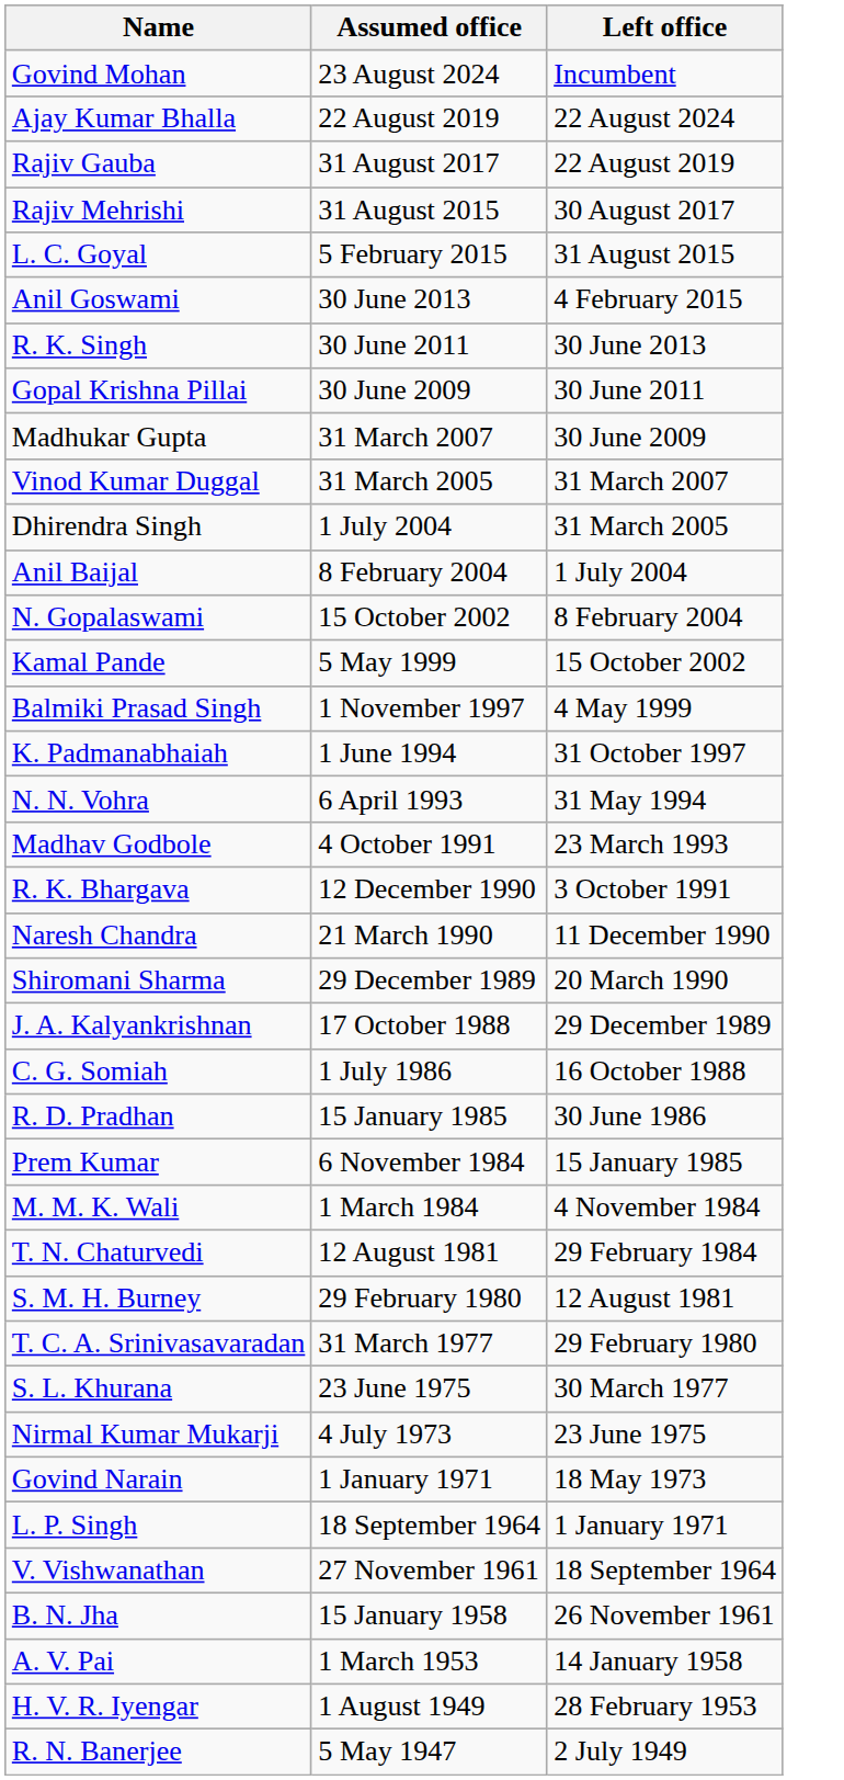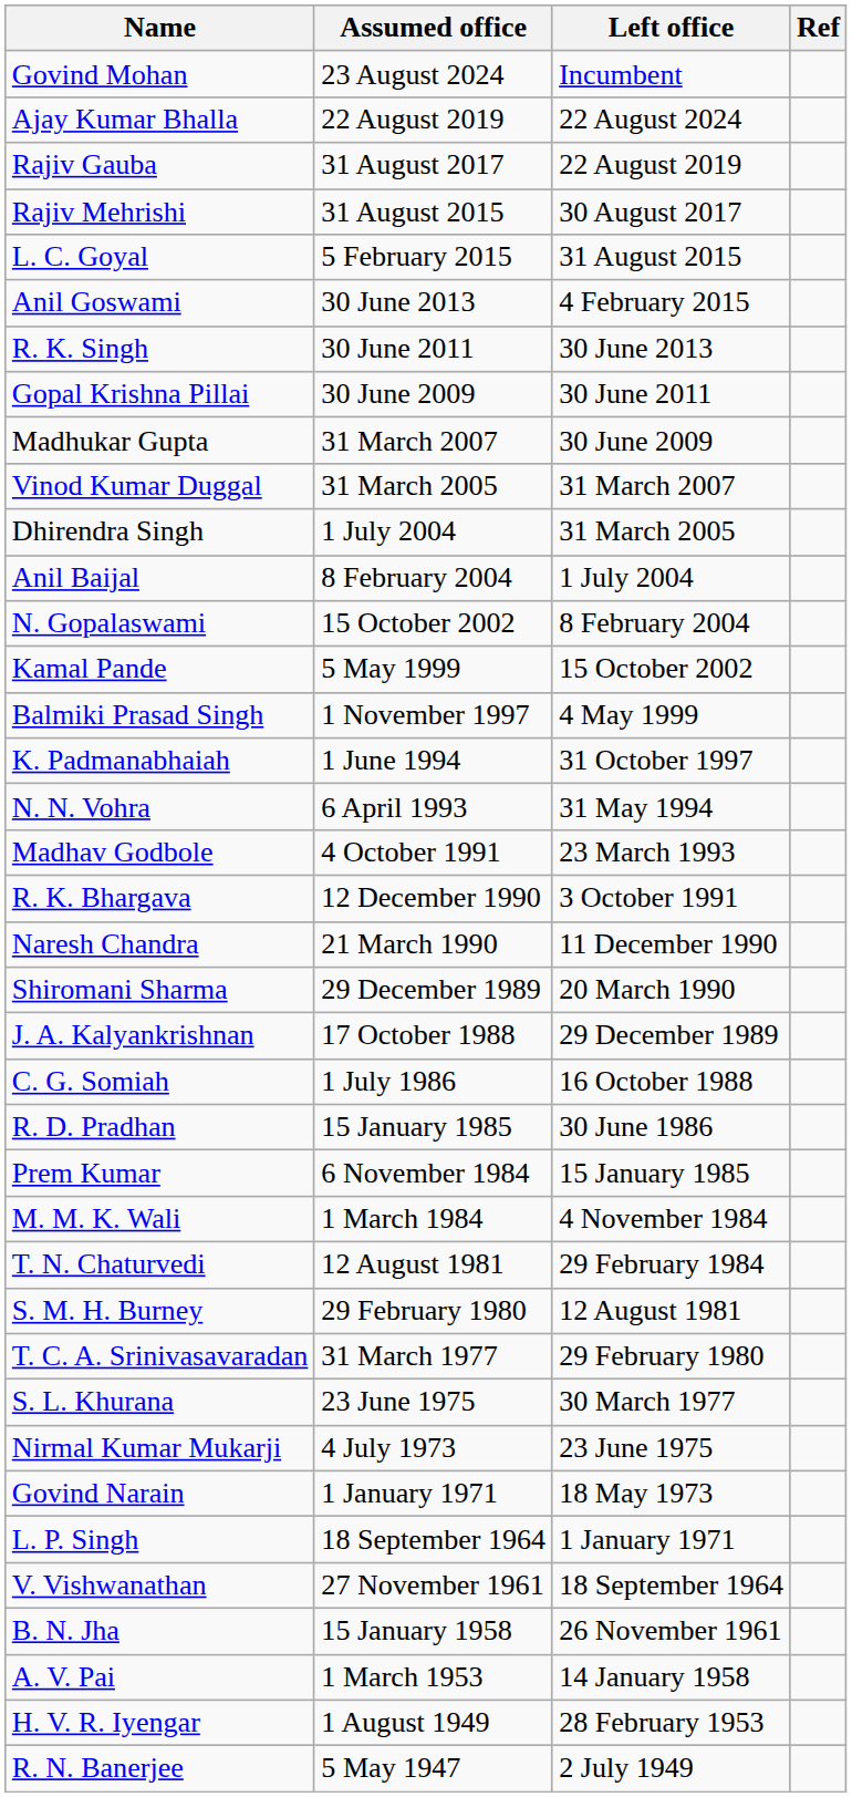+ column: Ref
